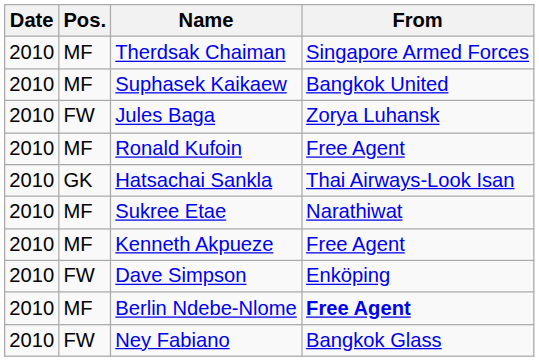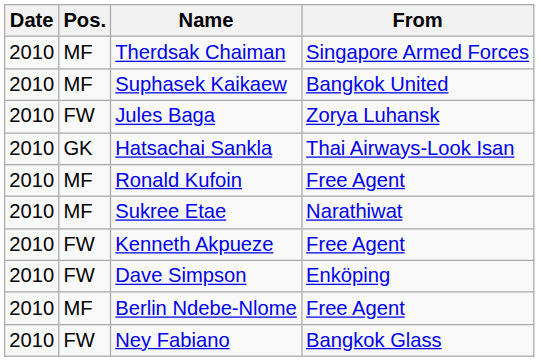rows swapped: Ronald Kufoin <-> Hatsachai Sankla
Kenneth Akpueze | Pos.: MF -> FW
Berlin Ndebe-Nlome | From: bold -> normal
